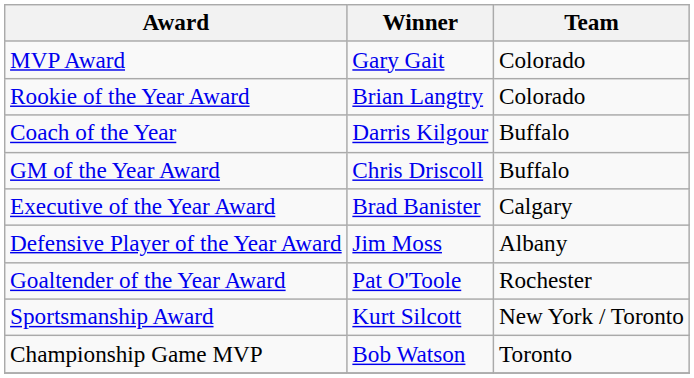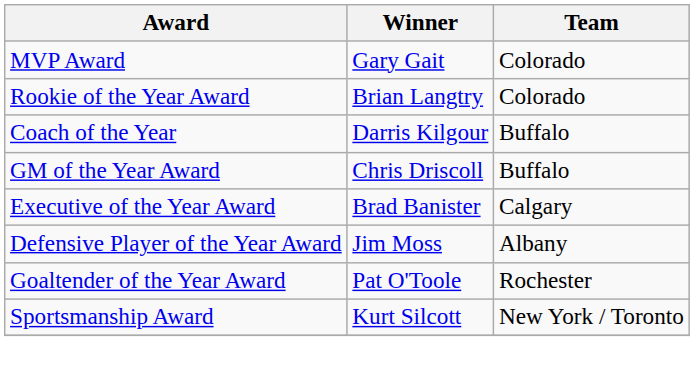- row: Championship Game MVP | Bob Watson | Toronto
